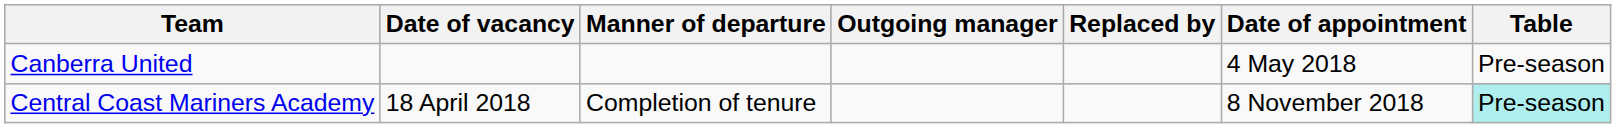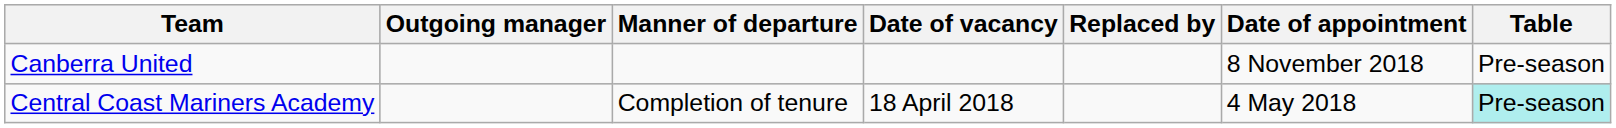columns swapped: Outgoing manager <-> Date of vacancy
Canberra United | Date of appointment: 4 May 2018 -> 8 November 2018
Central Coast Mariners Academy | Date of appointment: 8 November 2018 -> 4 May 2018
